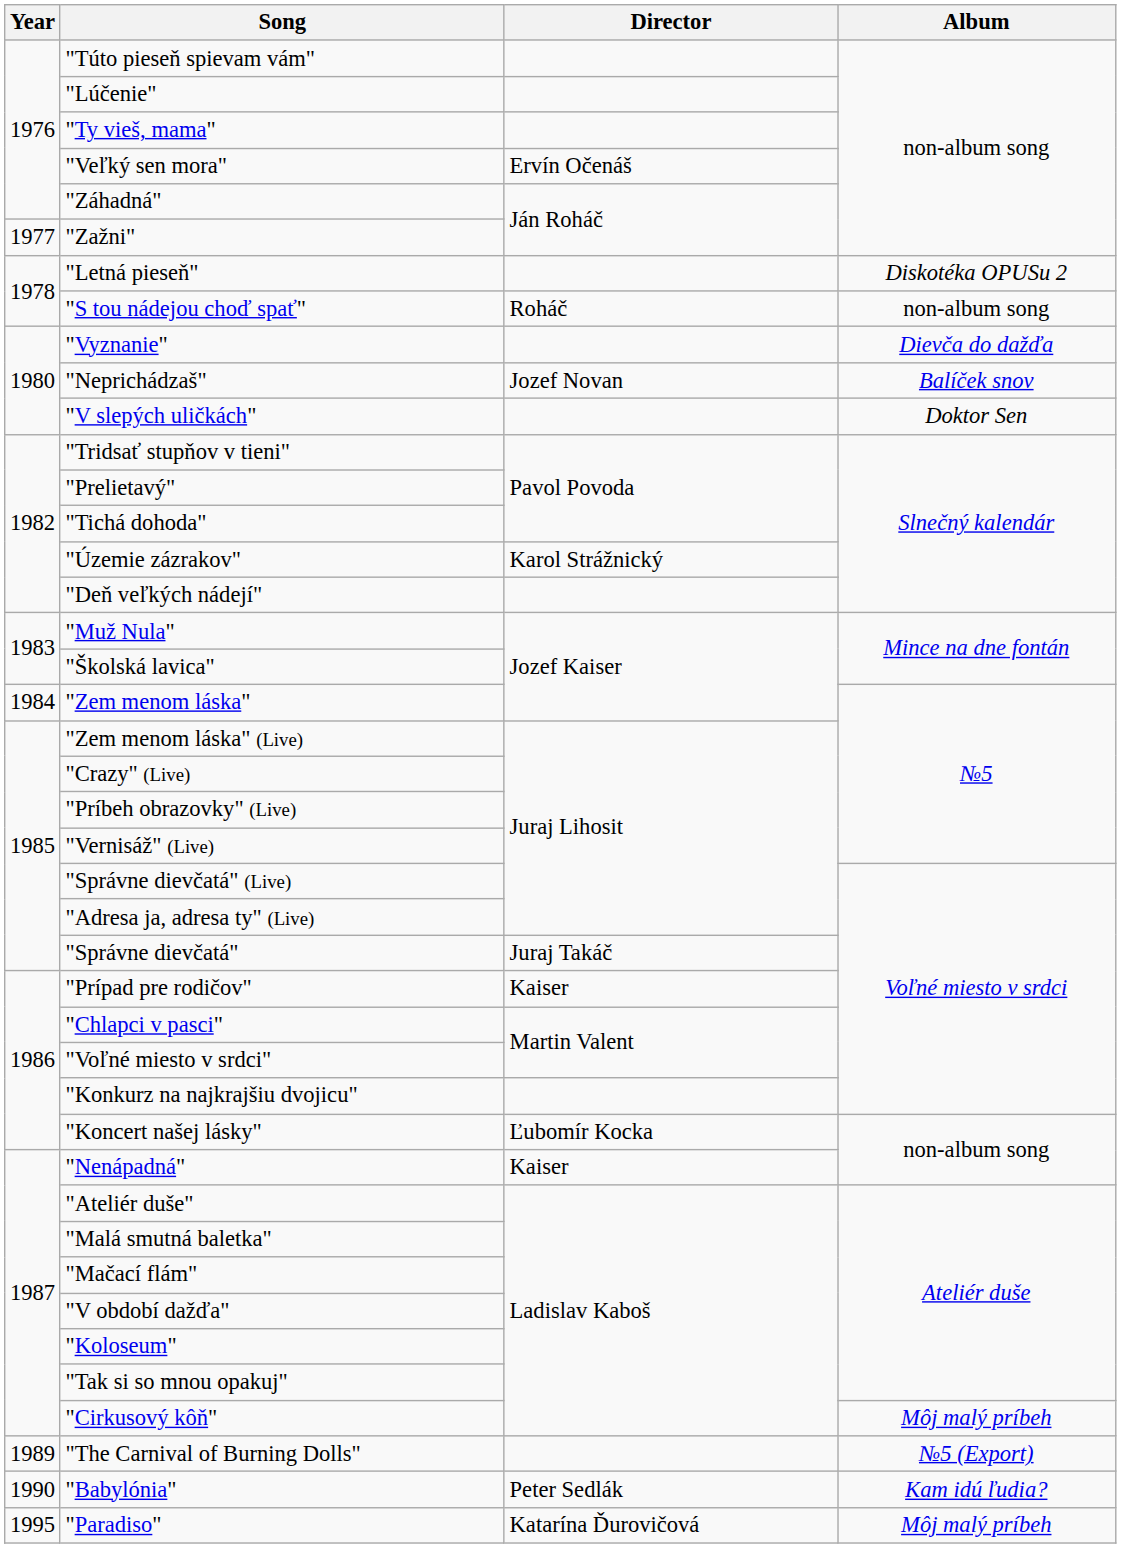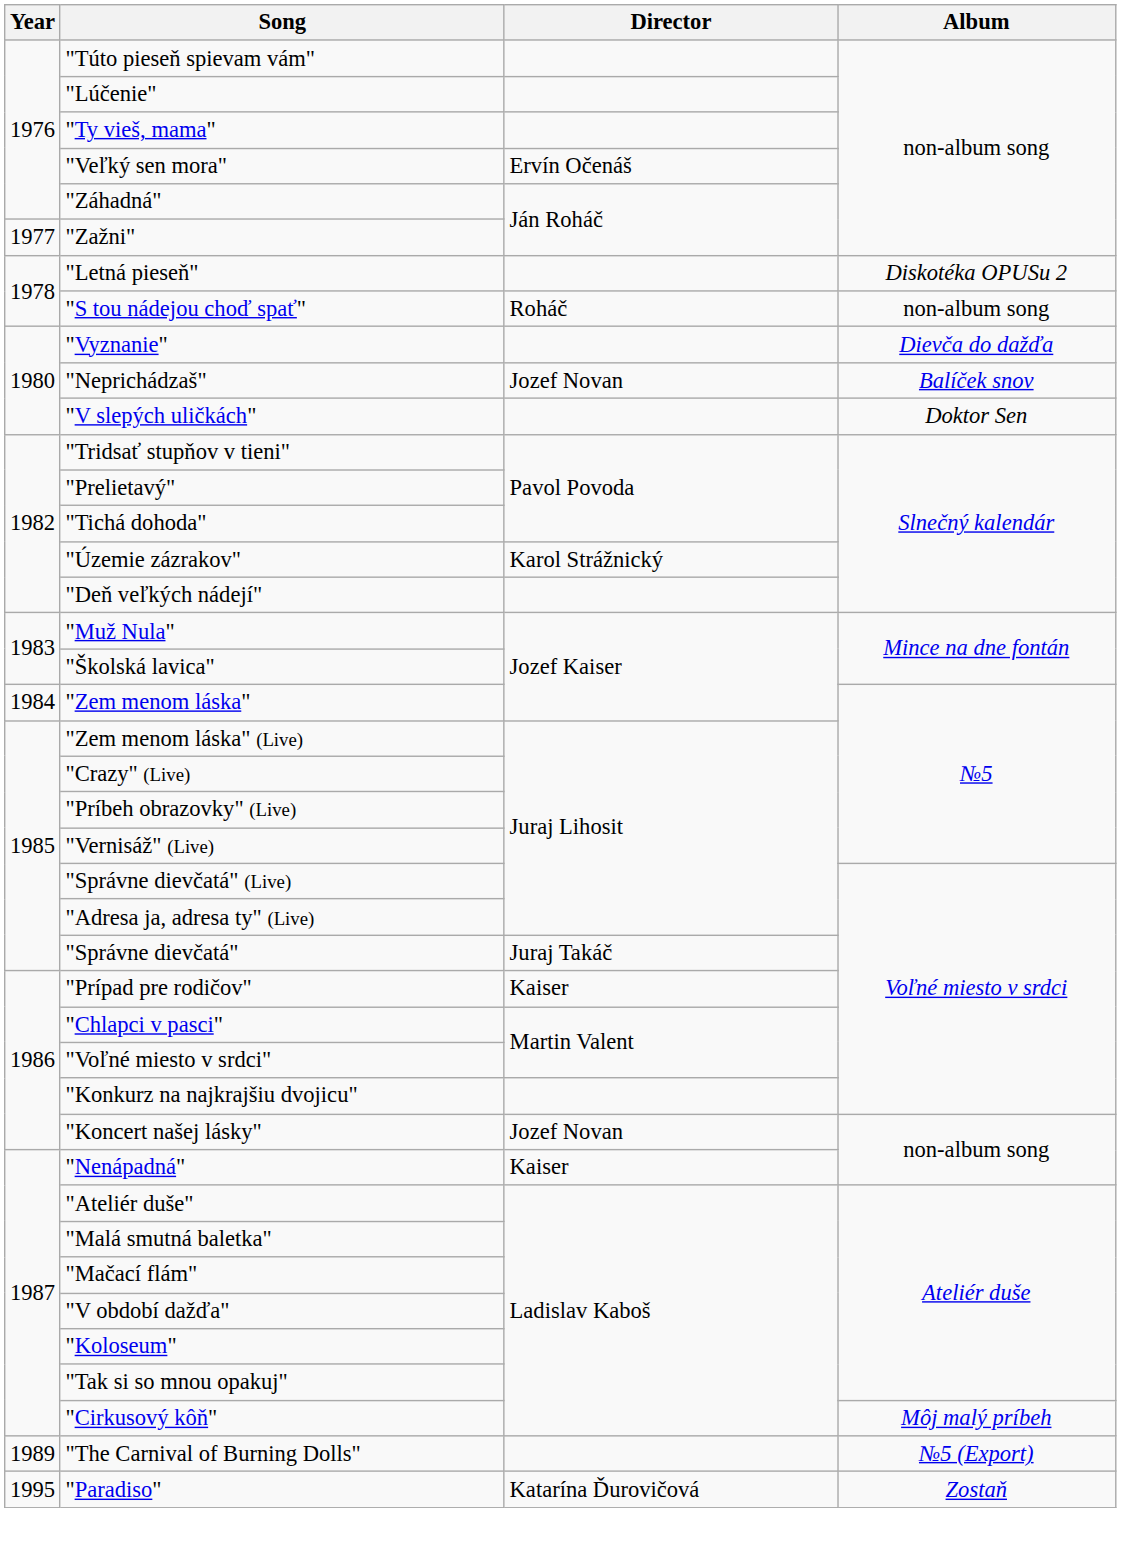"Koncert našej lásky" | Director: Ľubomír Kocka -> Jozef Novan
- row: 1990 | "Babylónia" | Peter Sedlák | Kam idú ľudia?
"Paradiso" | Album: Môj malý príbeh -> Zostaň
